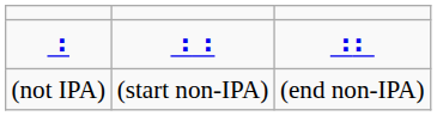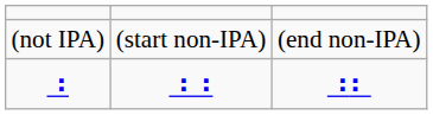rows swapped: ⠰ <-> (not IPA)
